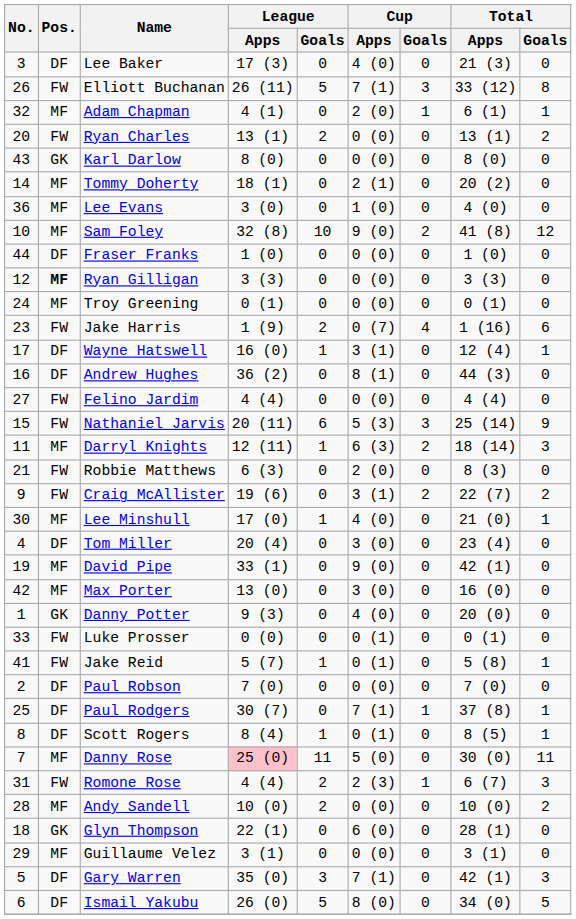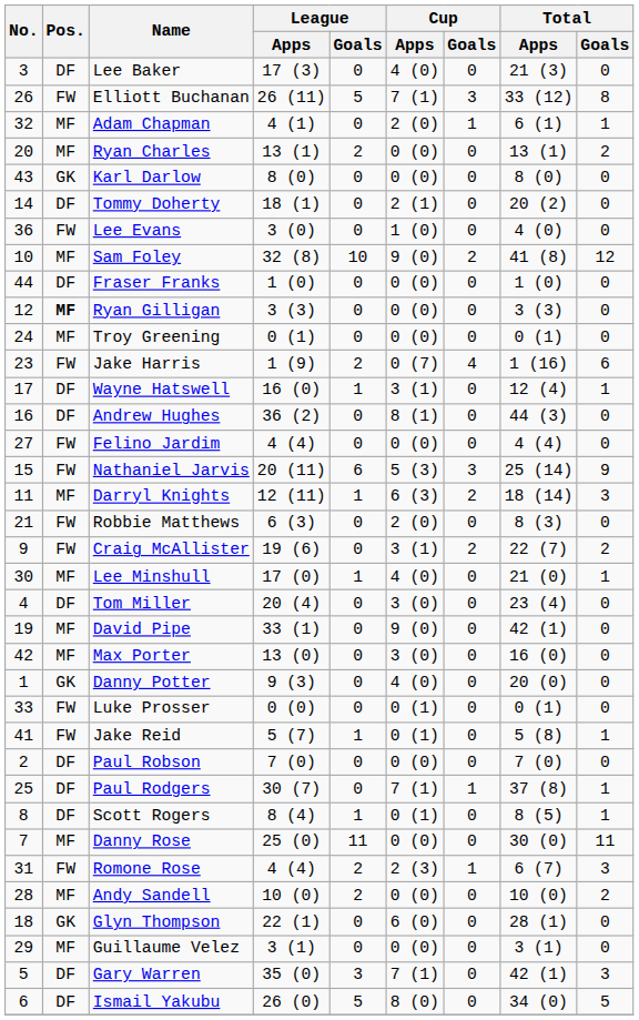Ryan Charles | Pos.: FW -> MF
Tommy Doherty | Pos.: MF -> DF
Lee Evans | Pos.: MF -> FW
Danny Rose | League / Apps: pink background -> no background
Danny Rose | Cup / Apps: 5 (0) -> 0 (0)
